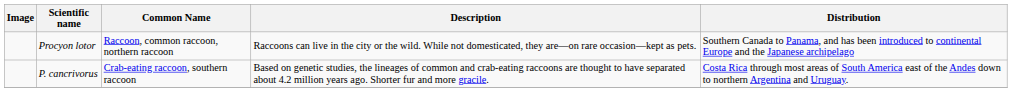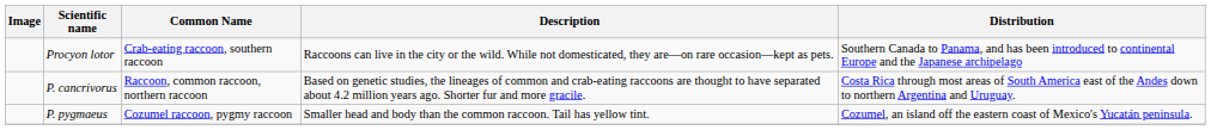Procyon lotor | Common Name: Raccoon, common raccoon, northern raccoon -> Crab-eating raccoon, southern raccoon
P. cancrivorus | Common Name: Crab-eating raccoon, southern raccoon -> Raccoon, common raccoon, northern raccoon
+ row: P. pygmaeus | Cozumel raccoon, pygmy raccoon | Smaller head and body than the common raccoon. Tail has yellow tint. | Cozumel, an island off the eastern coast of Mexico's Yucatán peninsula.
